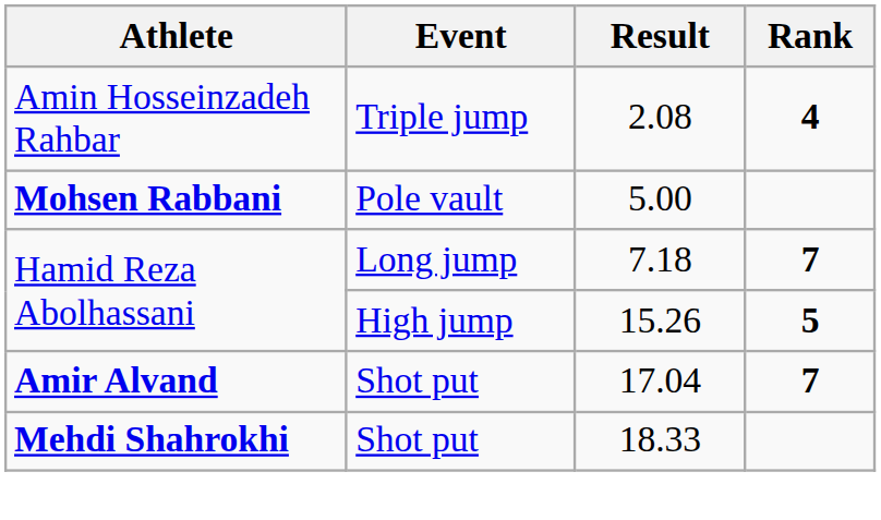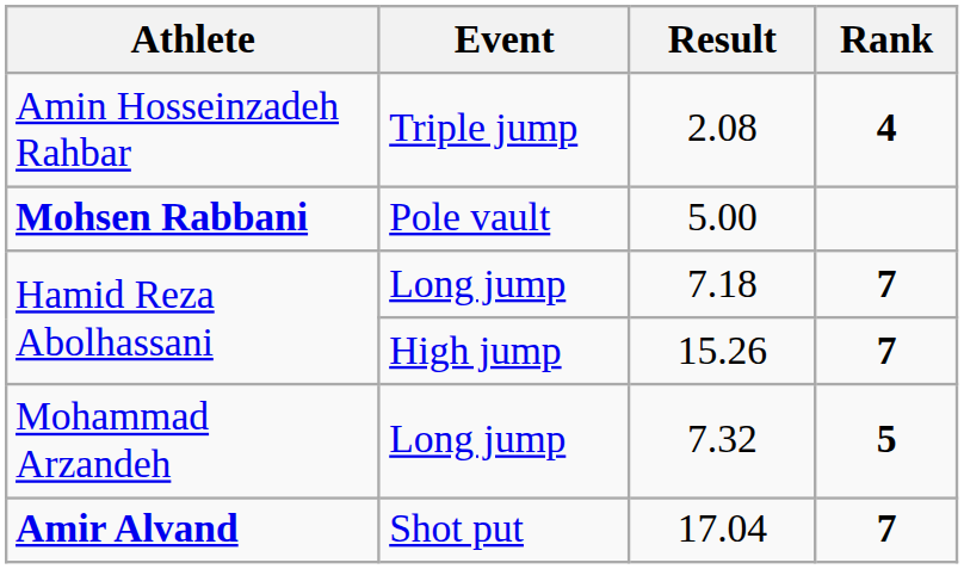15.26 | Rank: 5 -> 7
+ row: Mohammad Arzandeh | Long jump | 7.32 | 5
- row: Mehdi Shahrokhi | Shot put | 18.33
